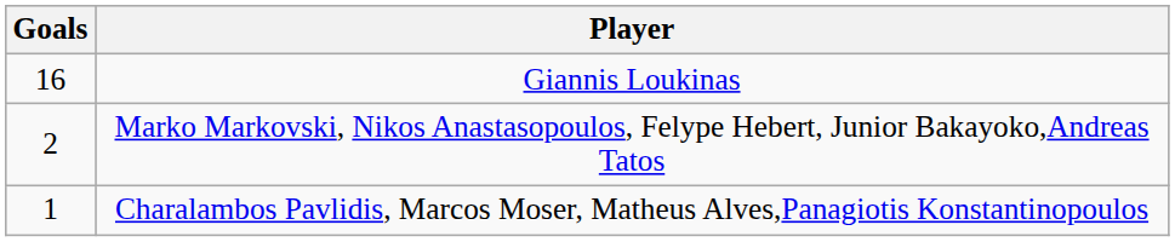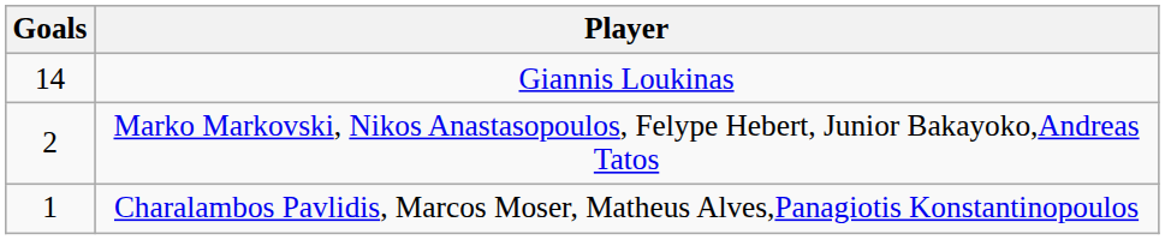Giannis Loukinas | Goals: 16 -> 14
